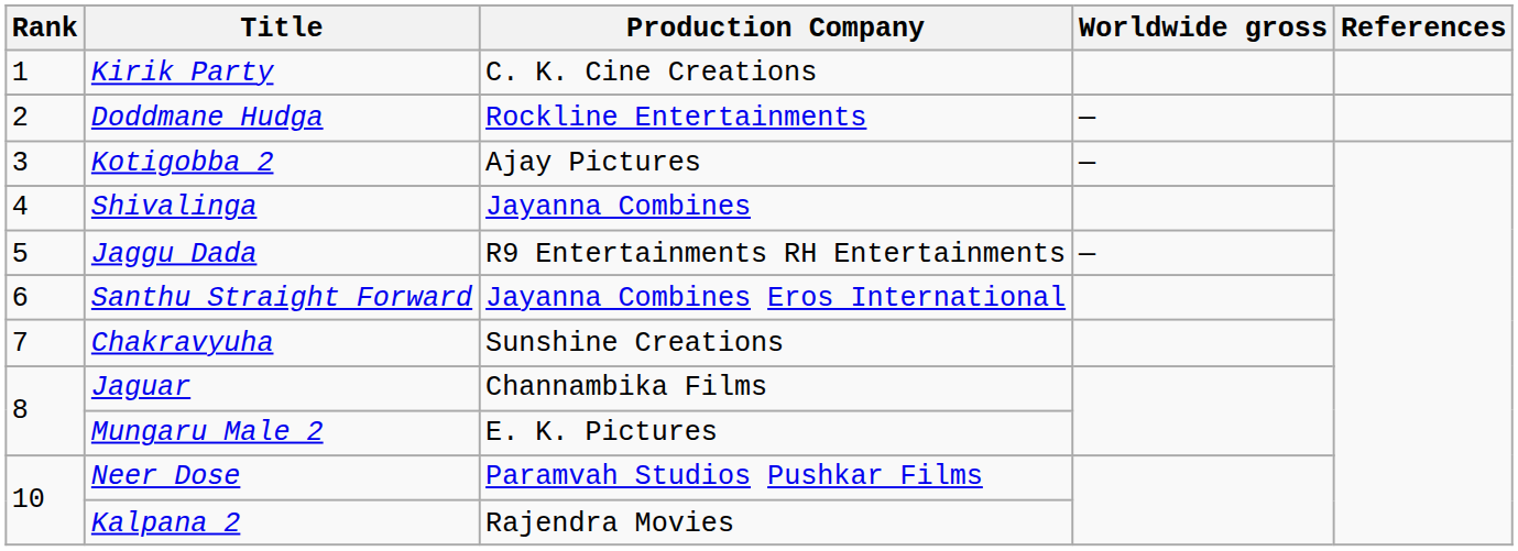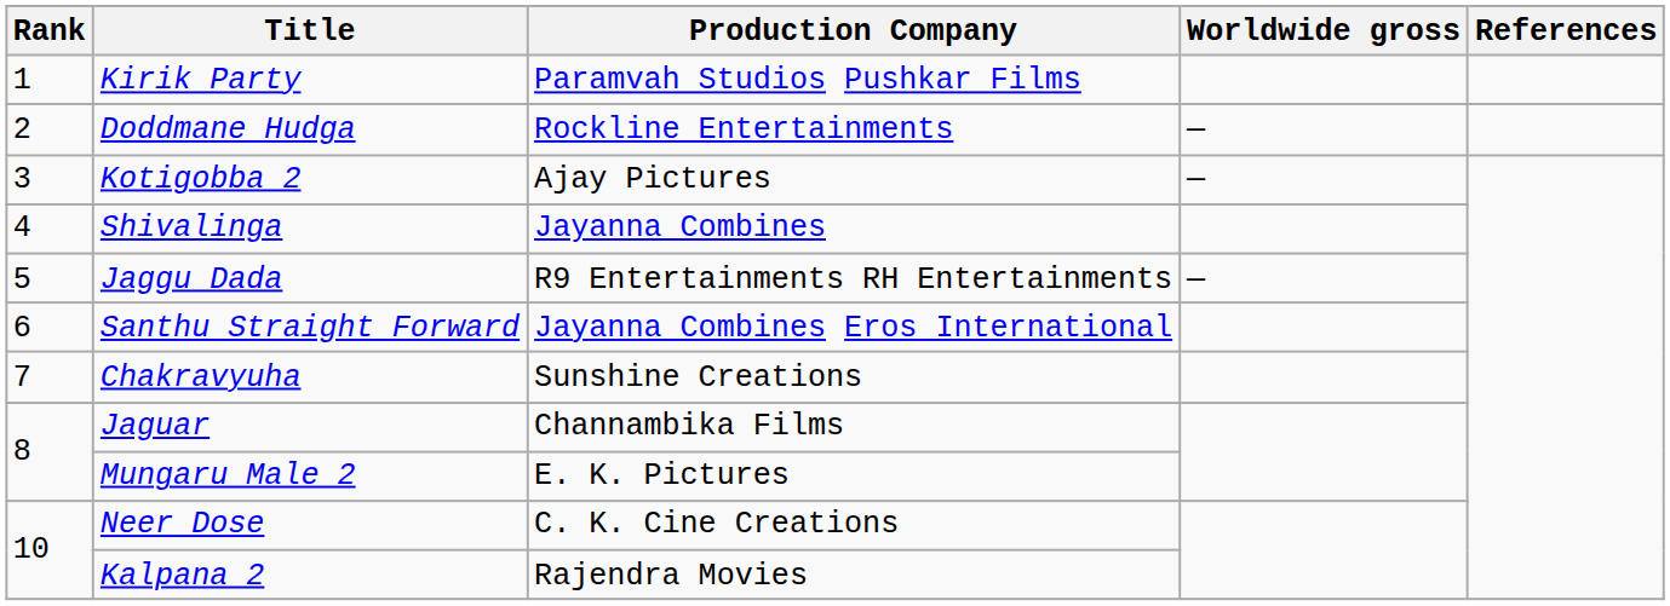Kirik Party | Production Company: C. K. Cine Creations -> Paramvah Studios Pushkar Films
Neer Dose | Production Company: Paramvah Studios Pushkar Films -> C. K. Cine Creations
